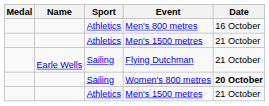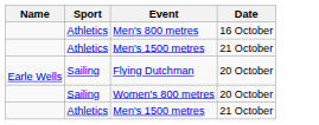- column: Medal
Flying Dutchman | Date: 21 October -> 20 October
Women's 800 metres | Date: bold -> normal
